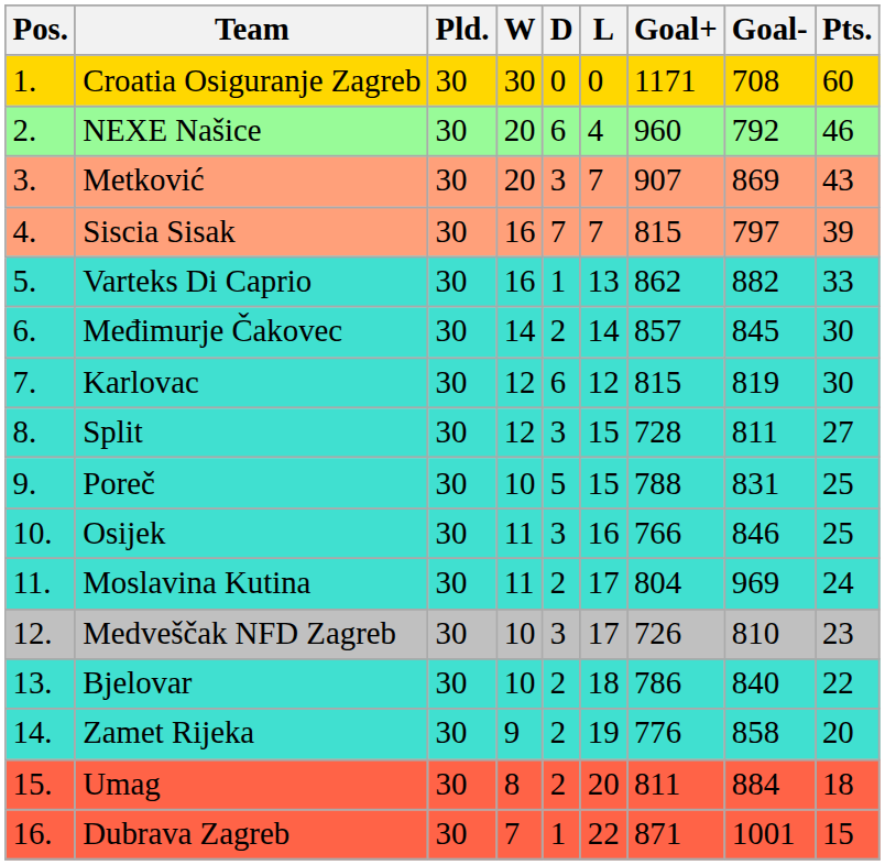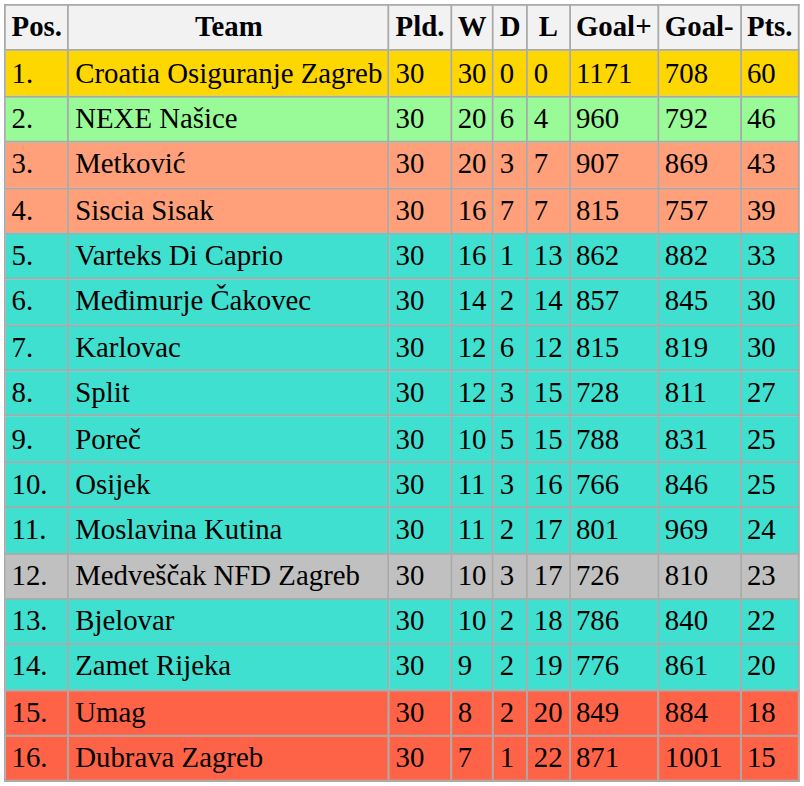Siscia Sisak | Goal-: 797 -> 757
Moslavina Kutina | Goal+: 804 -> 801
Zamet Rijeka | Goal-: 858 -> 861
Umag | Goal+: 811 -> 849
